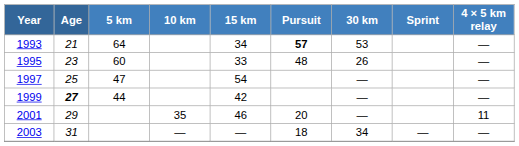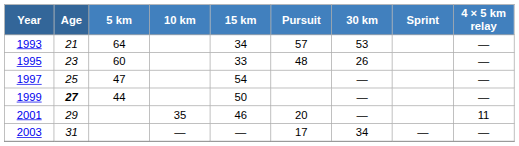1993 | Pursuit: bold -> normal
1999 | 15 km: 42 -> 50
2003 | Pursuit: 18 -> 17
